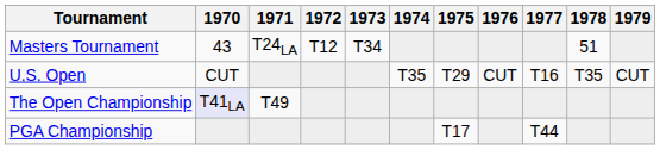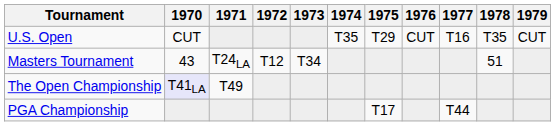rows swapped: Masters Tournament <-> U.S. Open
